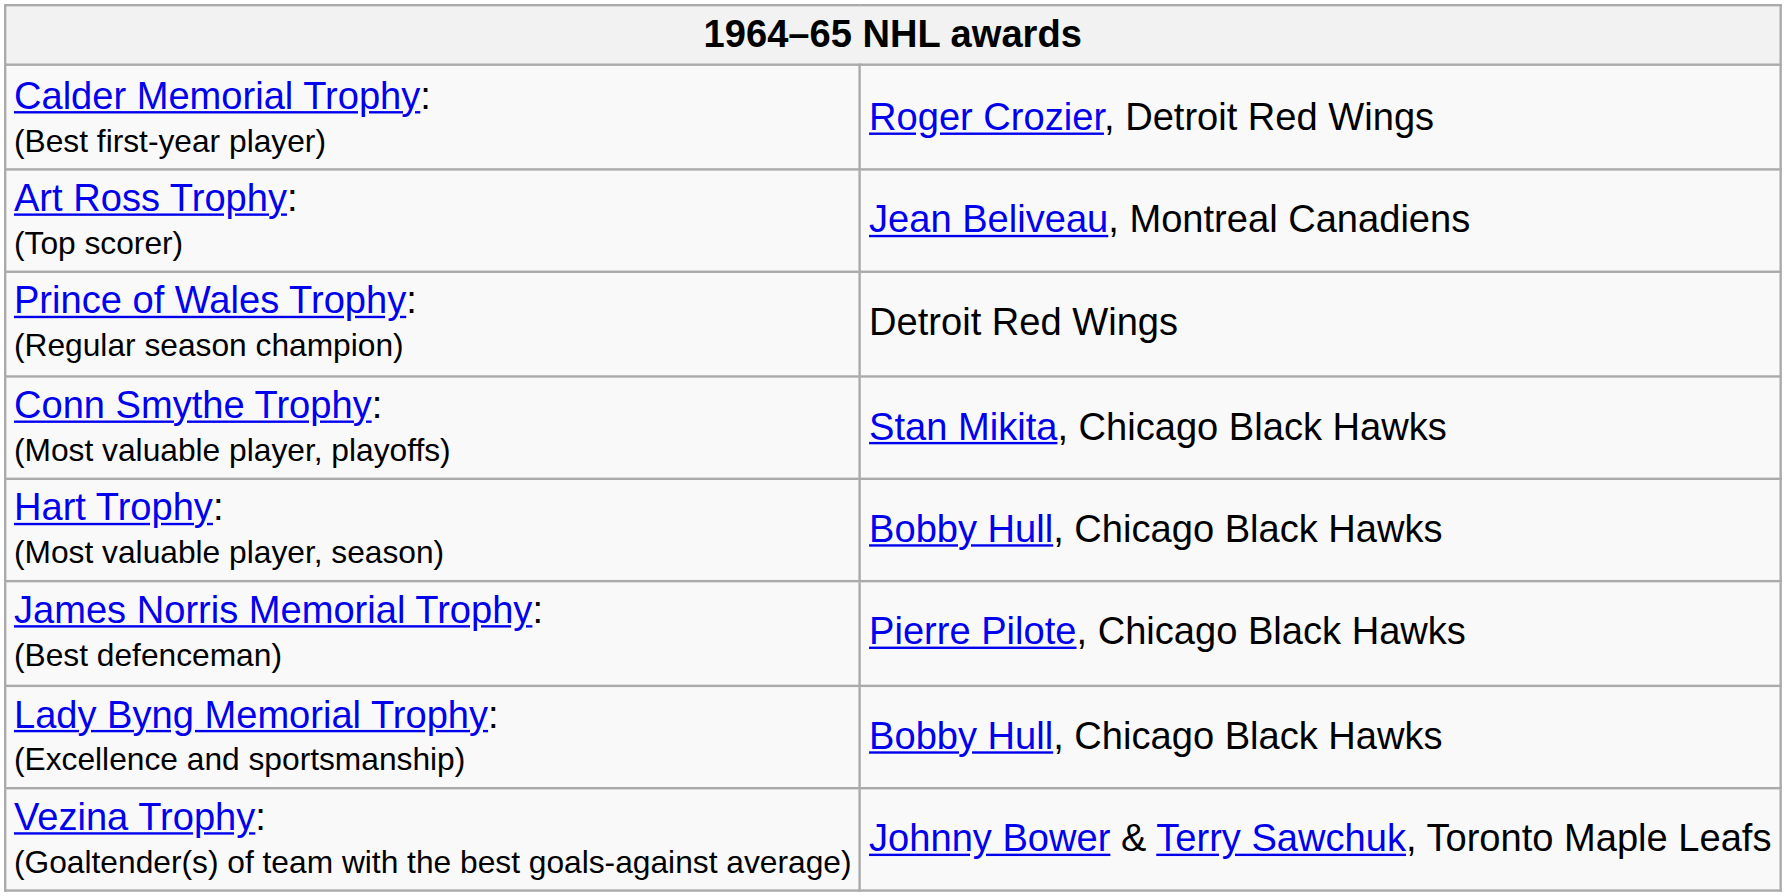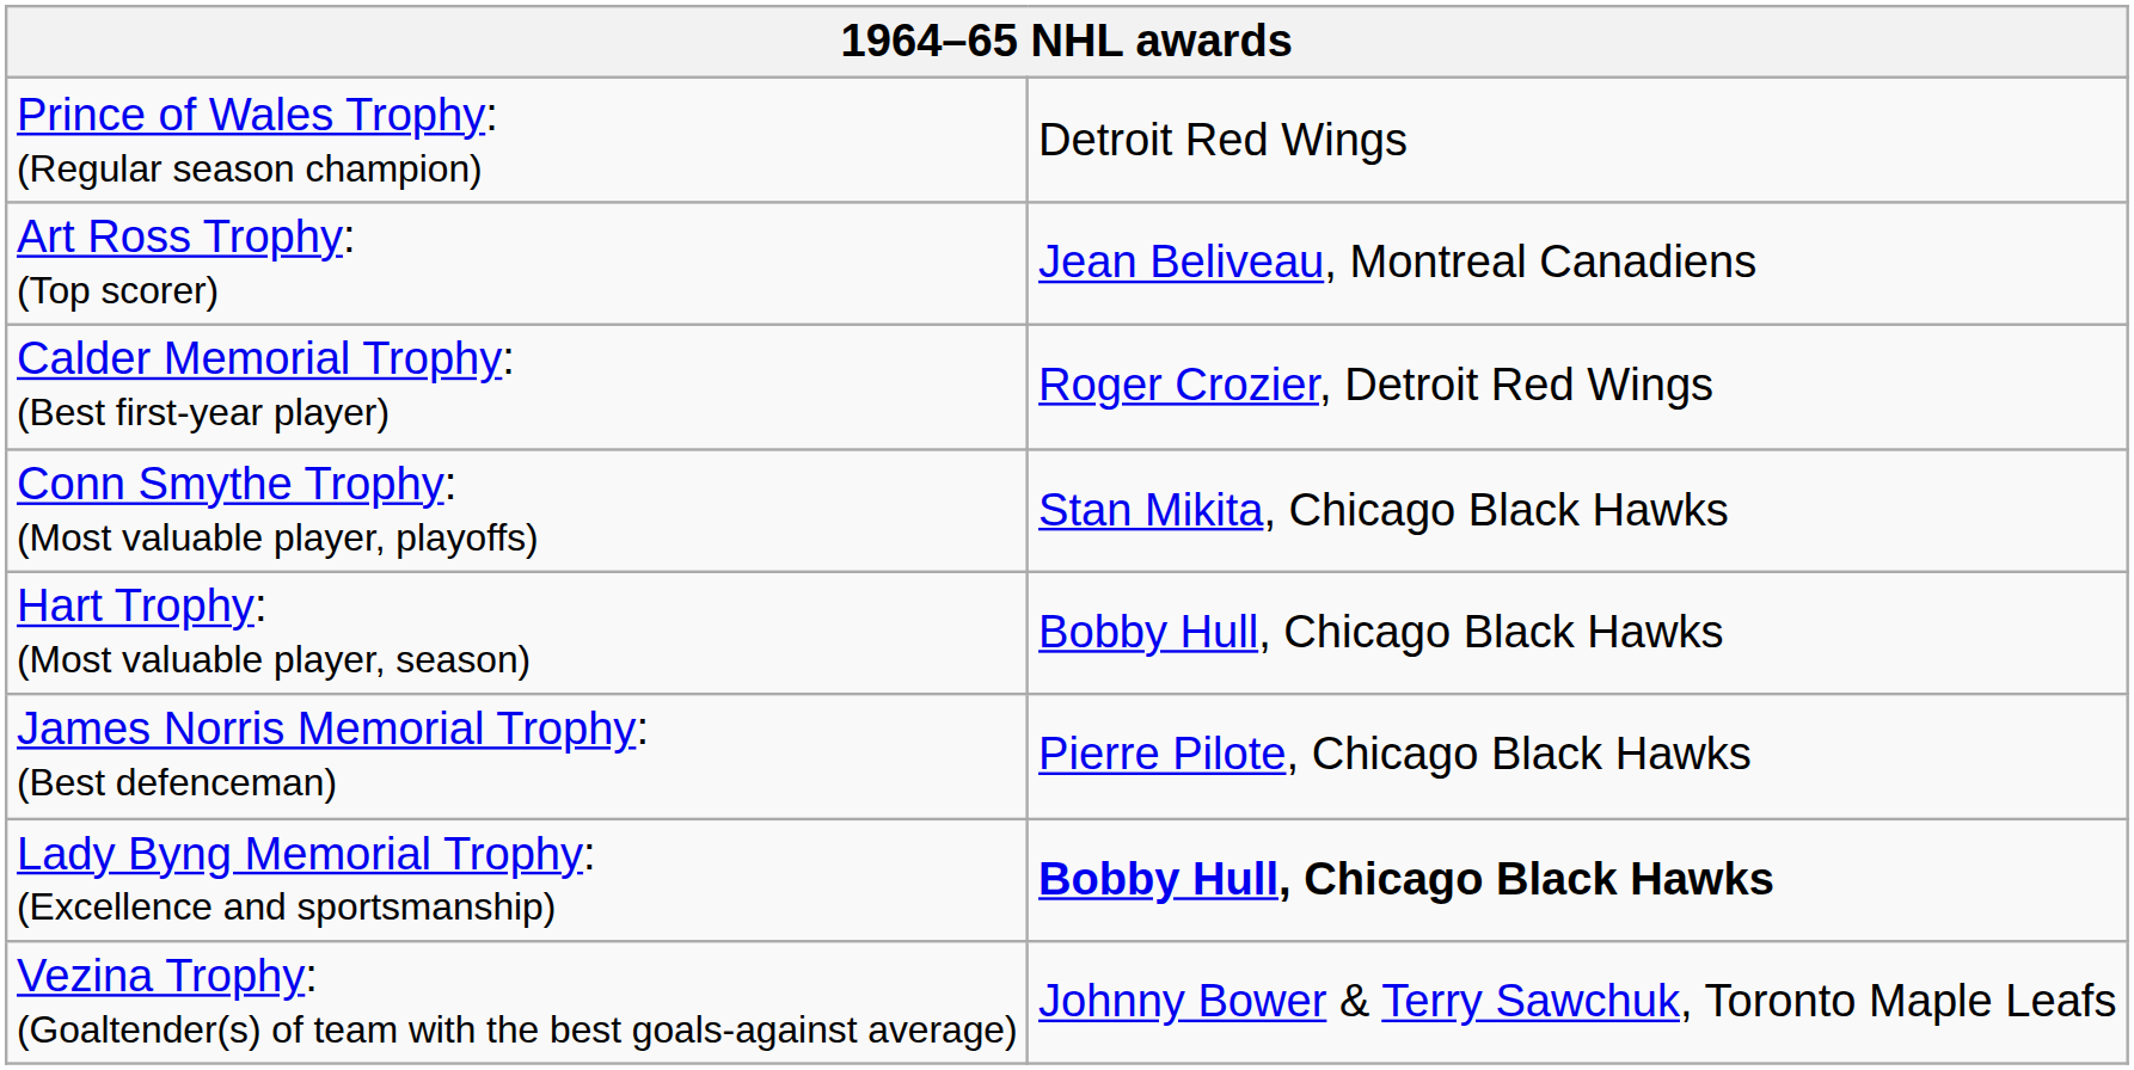rows swapped: Prince of Wales Trophy: (Regular season champion) <-> Calder Memorial Trophy: (Best first-year player)
Lady Byng Memorial Trophy: (Excellence and sportsmanship) | column 2: normal -> bold
